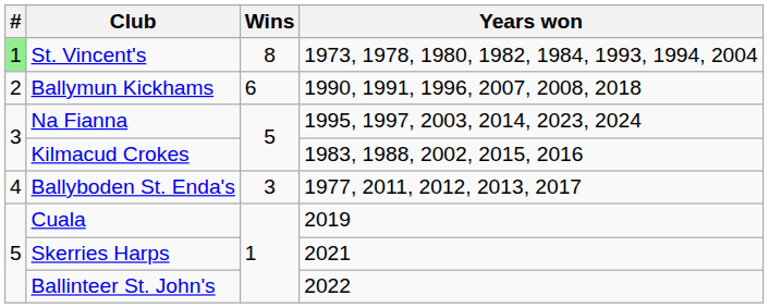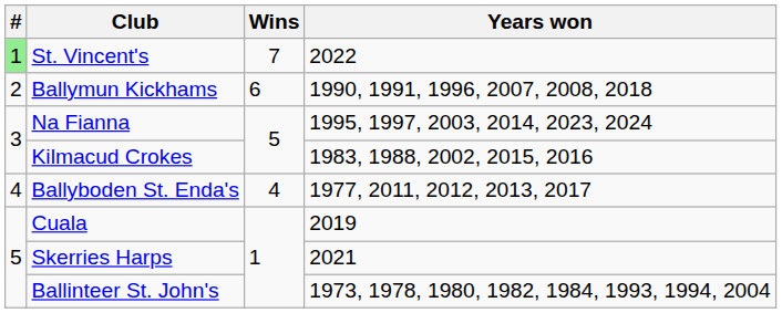St. Vincent's | Wins: 8 -> 7
St. Vincent's | Years won: 1973, 1978, 1980, 1982, 1984, 1993, 1994, 2004 -> 2022
Ballyboden St. Enda's | Wins: 3 -> 4
Ballinteer St. John's | Years won: 2022 -> 1973, 1978, 1980, 1982, 1984, 1993, 1994, 2004
